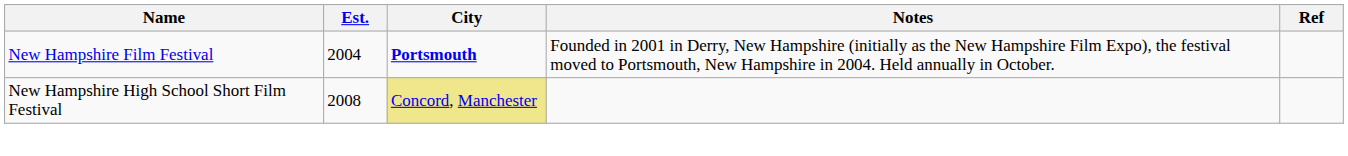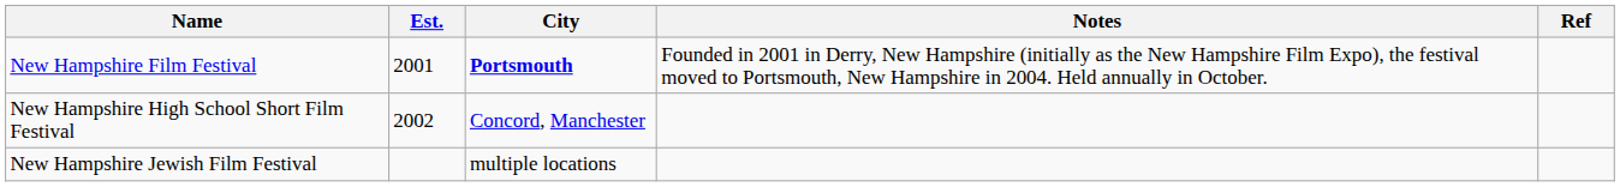New Hampshire Film Festival | Est.: 2004 -> 2001
New Hampshire High School Short Film Festival | Est.: 2008 -> 2002
New Hampshire High School Short Film Festival | City: khaki background -> no background
+ row: New Hampshire Jewish Film Festival | multiple locations
